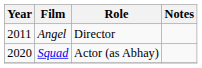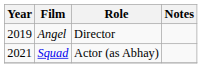Angel | Year: 2011 -> 2019
Squad | Year: 2020 -> 2021
